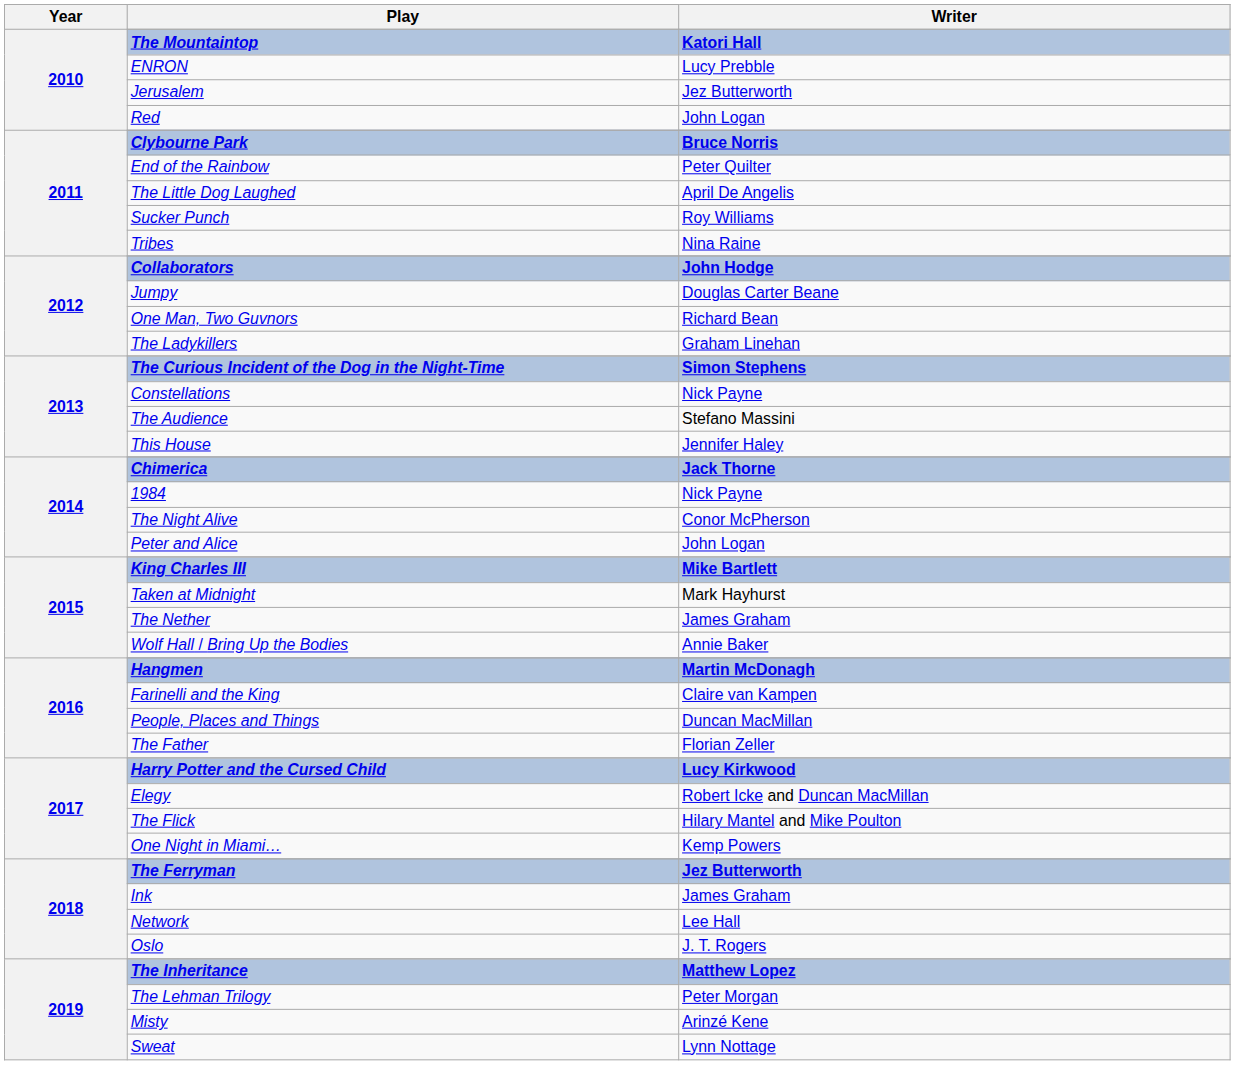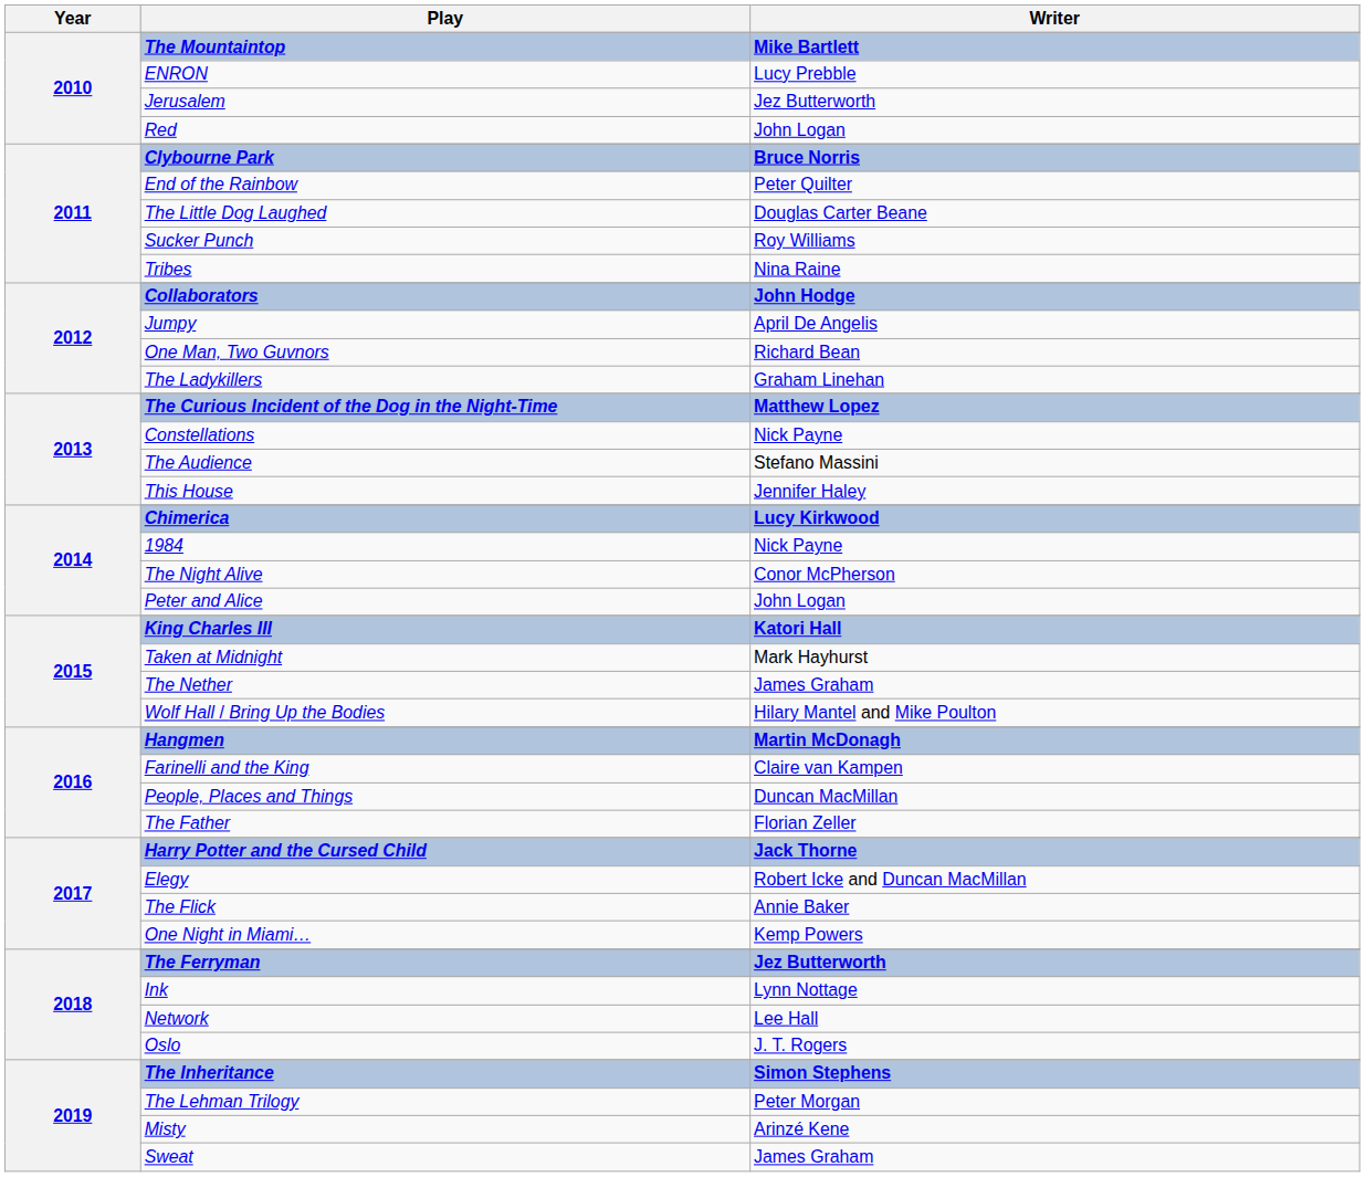The Mountaintop | Writer: Katori Hall -> Mike Bartlett
The Little Dog Laughed | Writer: April De Angelis -> Douglas Carter Beane
Jumpy | Writer: Douglas Carter Beane -> April De Angelis
The Curious Incident of the Dog in the Night-Time | Writer: Simon Stephens -> Matthew Lopez
Chimerica | Writer: Jack Thorne -> Lucy Kirkwood
King Charles III | Writer: Mike Bartlett -> Katori Hall
Wolf Hall / Bring Up the Bodies | Writer: Annie Baker -> Hilary Mantel and Mike Poulton
Harry Potter and the Cursed Child | Writer: Lucy Kirkwood -> Jack Thorne
The Flick | Writer: Hilary Mantel and Mike Poulton -> Annie Baker
Ink | Writer: James Graham -> Lynn Nottage
The Inheritance | Writer: Matthew Lopez -> Simon Stephens
Sweat | Writer: Lynn Nottage -> James Graham
